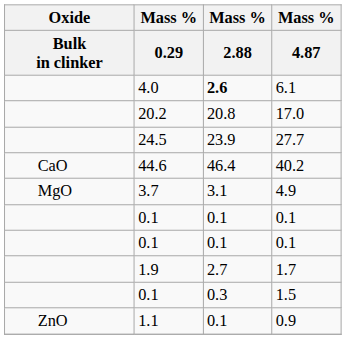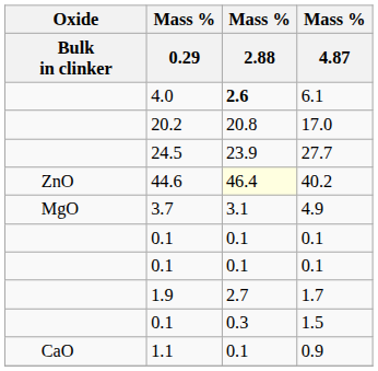40.2 | Oxide / Bulk in clinker: CaO -> ZnO
40.2 | Mass % / 2.88: no background -> lightyellow background
0.9 | Oxide / Bulk in clinker: ZnO -> CaO
